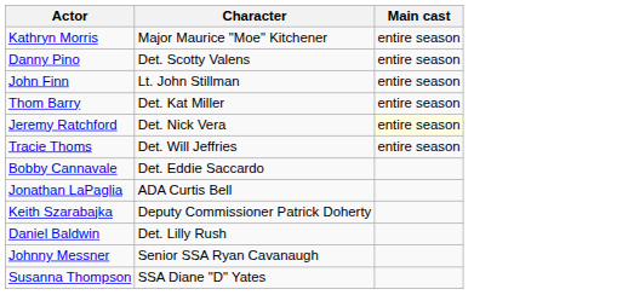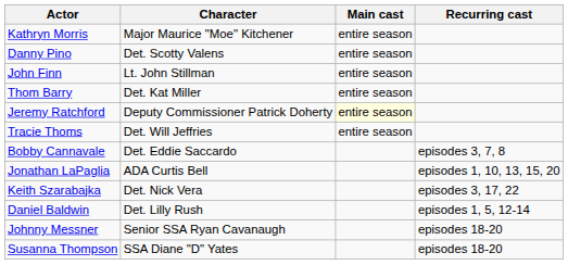+ column: Recurring cast | episodes 3, 7, 8 | episodes 1, 10, 13, 15, 20 | episodes 3, 17, 22 | episodes 1, 5, 12-14 | episodes 18-20 | episodes 18-20
Jeremy Ratchford | Character: Det. Nick Vera -> Deputy Commissioner Patrick Doherty
Keith Szarabajka | Character: Deputy Commissioner Patrick Doherty -> Det. Nick Vera
